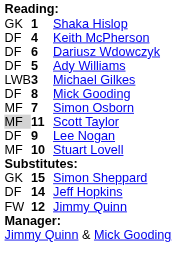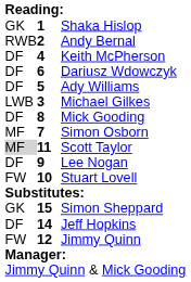+ row: RWB | 2 | Andy Bernal
Stuart Lovell | column 1: MF -> FW
